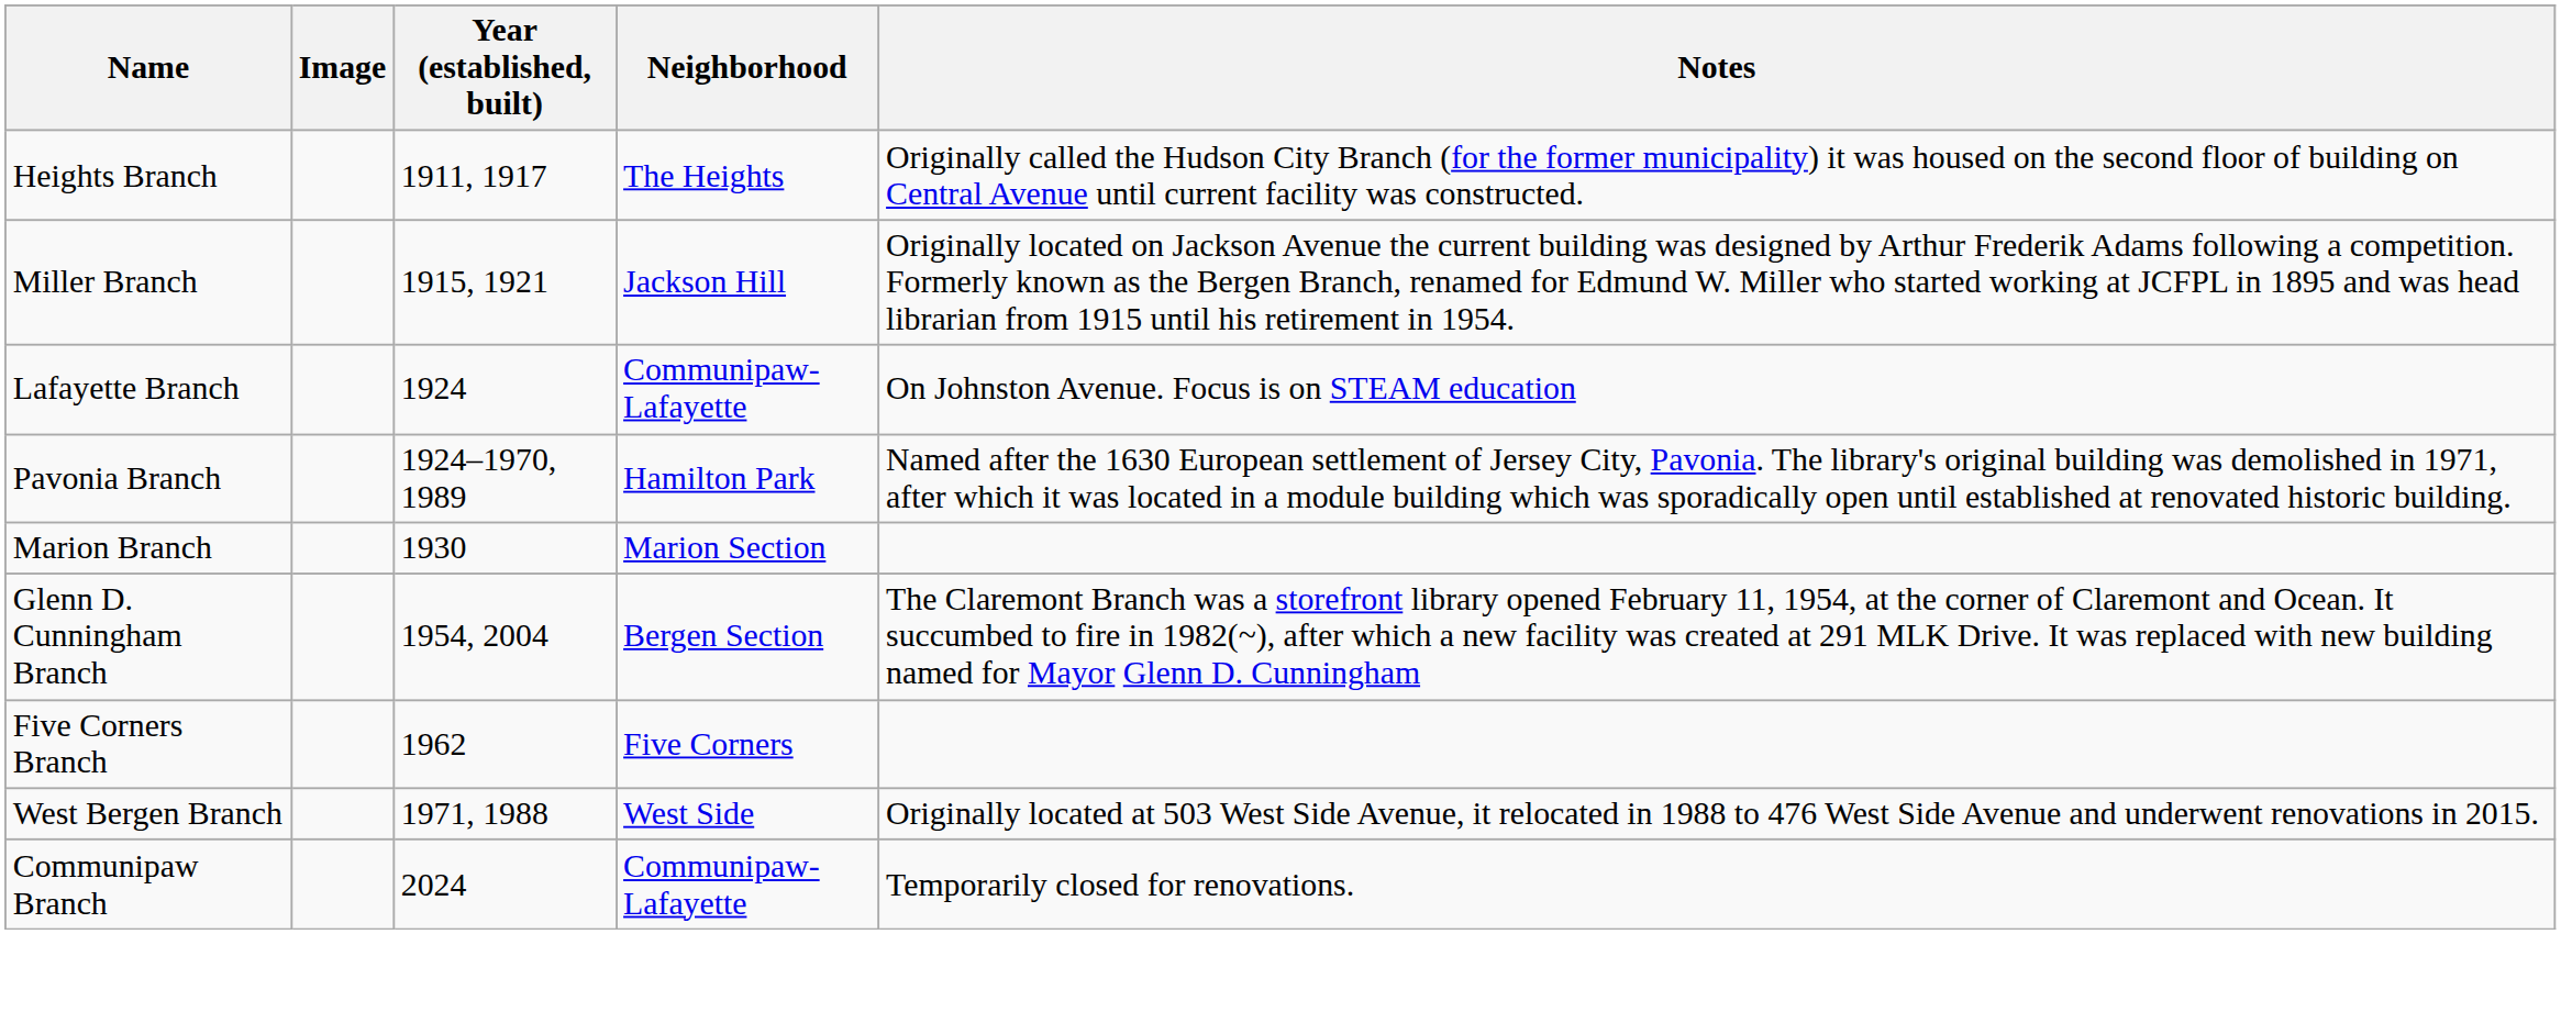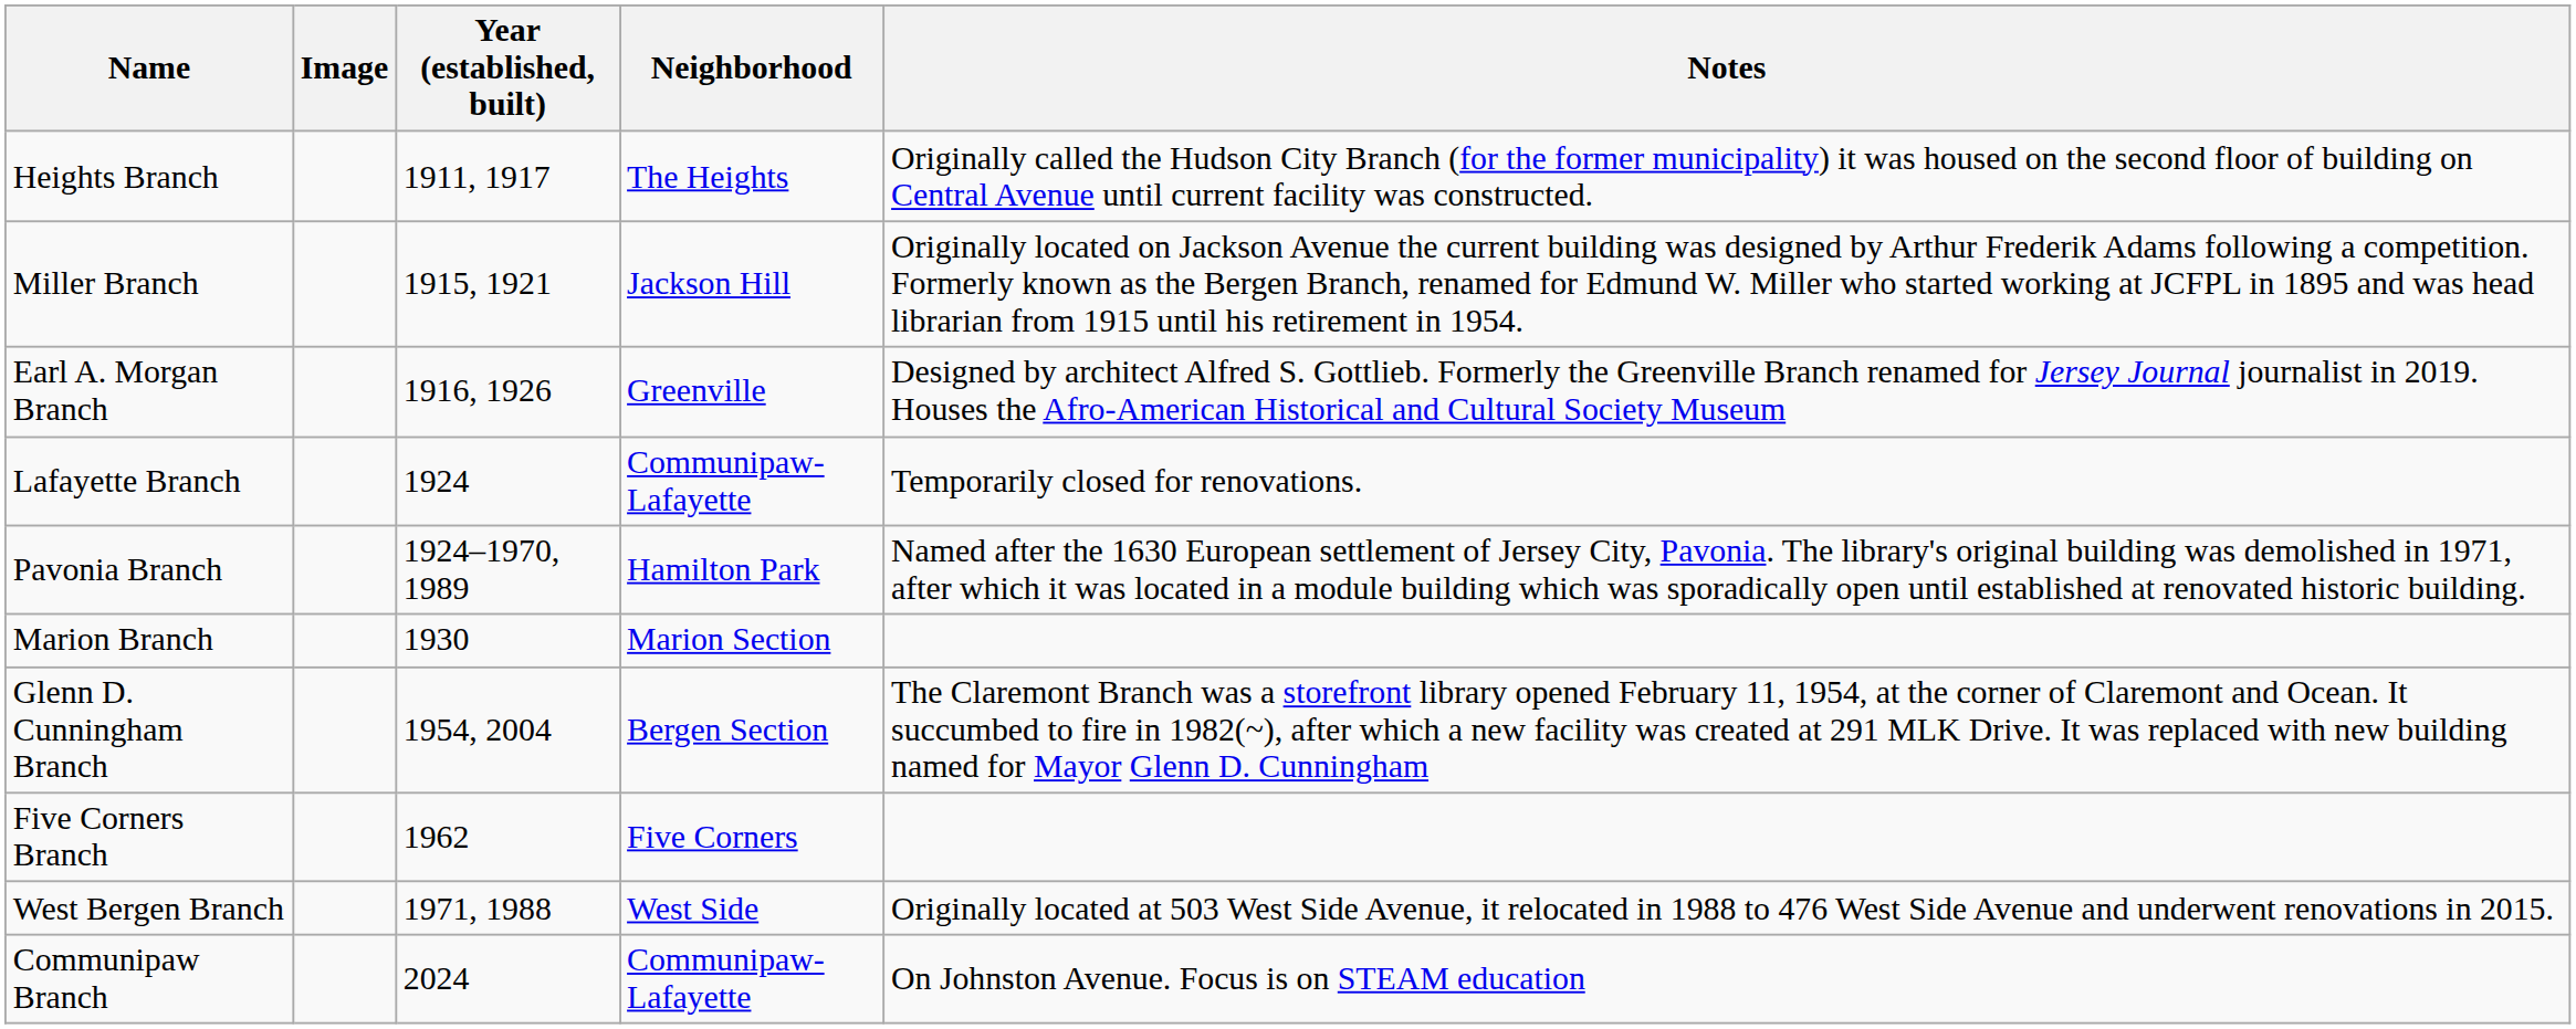+ row: Earl A. Morgan Branch | 1916, 1926 | Greenville | Designed by architect Alfred S. Gottlieb. Formerly the Greenville Branch renamed for Jersey Journal journalist in 2019. Houses the Afro-American Historical and Cultural Society Museum
Lafayette Branch | Notes: On Johnston Avenue. Focus is on STEAM education -> Temporarily closed for renovations.
Communipaw Branch | Notes: Temporarily closed for renovations. -> On Johnston Avenue. Focus is on STEAM education
